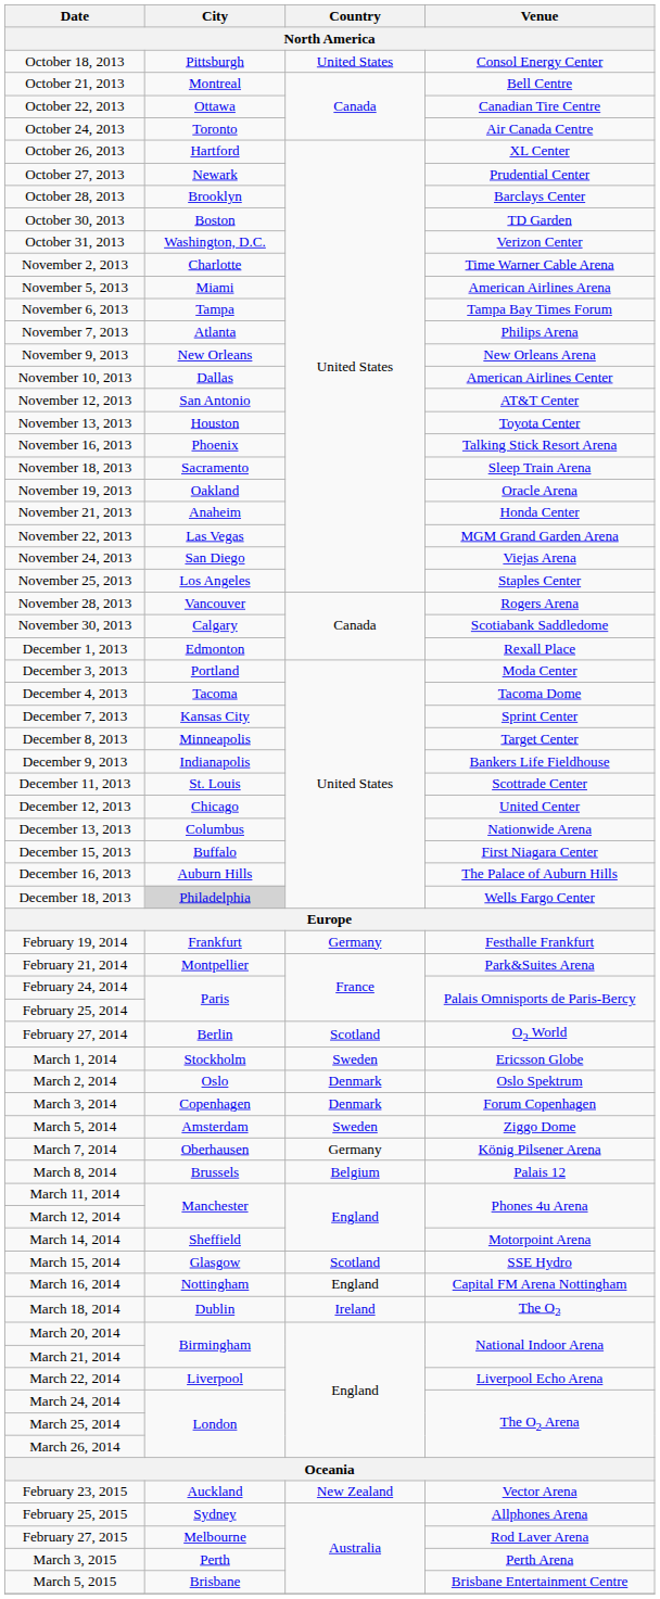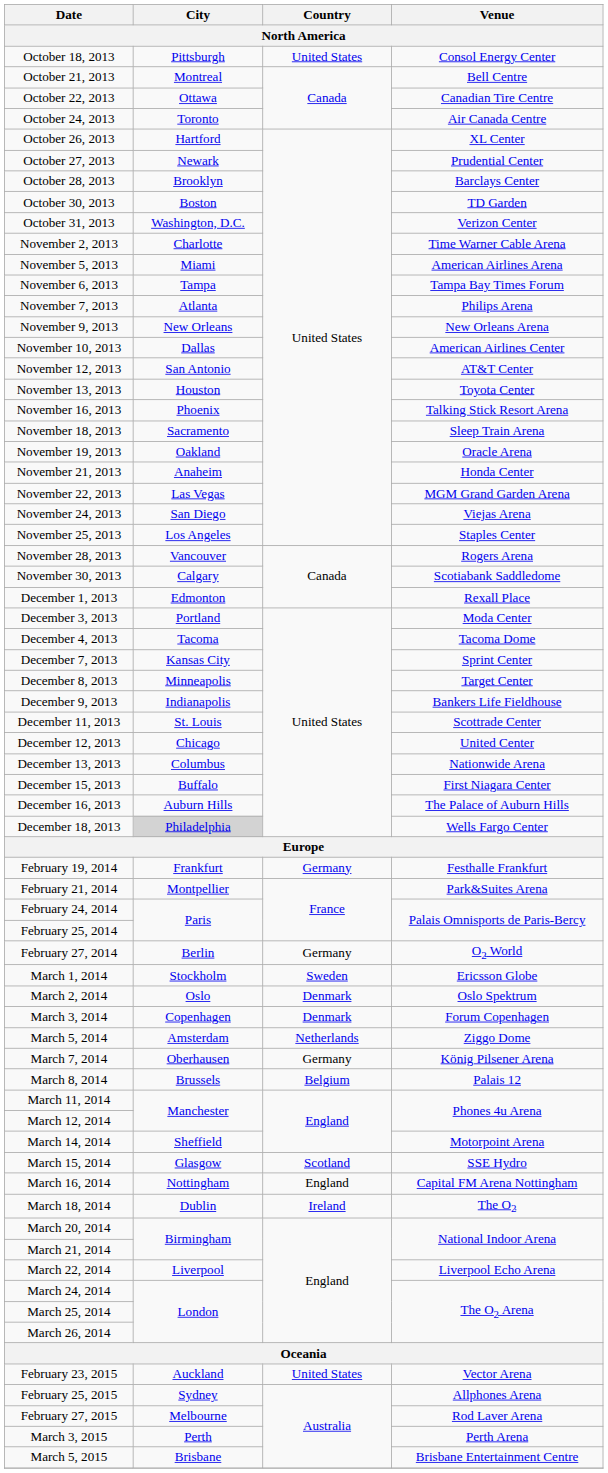February 27, 2014 | Country: Scotland -> Germany
March 5, 2014 | Country: Sweden -> Netherlands
February 23, 2015 | Country: New Zealand -> United States
